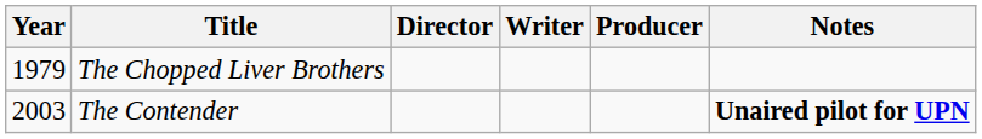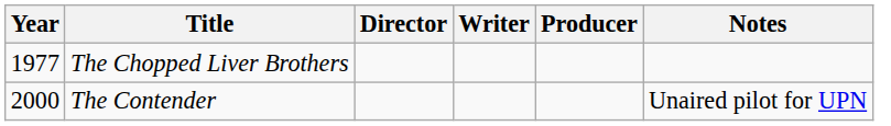The Chopped Liver Brothers | Year: 1979 -> 1977
The Contender | Year: 2003 -> 2000
The Contender | Notes: bold -> normal
